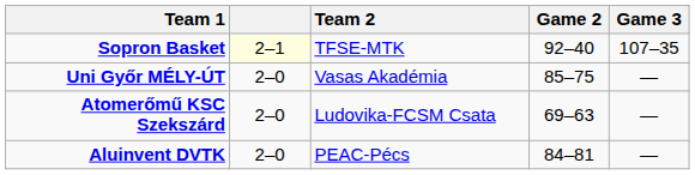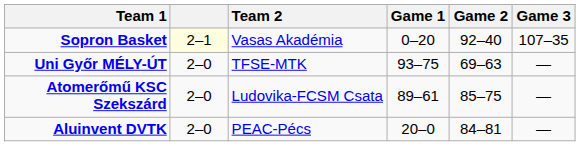+ column: Game 1 | 0–20 | 93–75 | 89–61 | 20–0
Sopron Basket | Team 2: TFSE-MTK -> Vasas Akadémia
Uni Győr MÉLY-ÚT | Team 2: Vasas Akadémia -> TFSE-MTK
Uni Győr MÉLY-ÚT | Game 2: 85–75 -> 69–63
Atomerőmű KSC Szekszárd | Game 2: 69–63 -> 85–75
